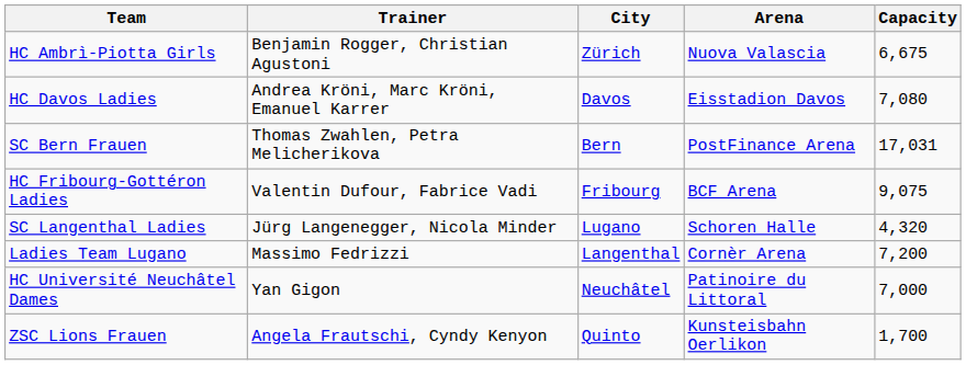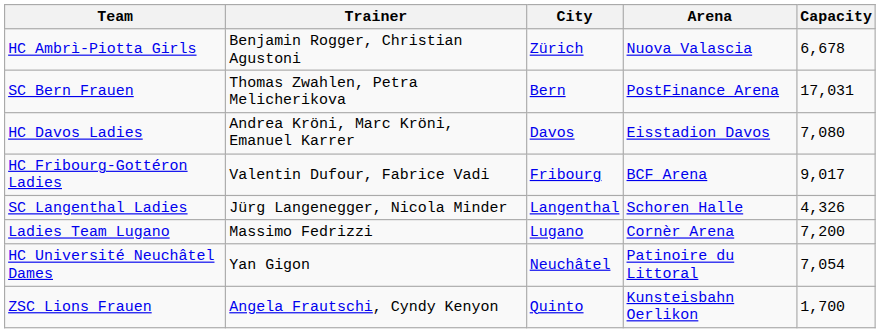HC Ambrì-Piotta Girls | Capacity: 6,675 -> 6,678
rows swapped: SC Bern Frauen <-> HC Davos Ladies
HC Fribourg-Gottéron Ladies | Capacity: 9,075 -> 9,017
SC Langenthal Ladies | City: Lugano -> Langenthal
SC Langenthal Ladies | Capacity: 4,320 -> 4,326
Ladies Team Lugano | City: Langenthal -> Lugano
HC Université Neuchâtel Dames | Capacity: 7,000 -> 7,054
